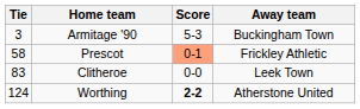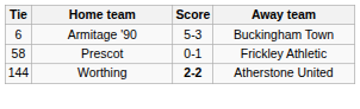Armitage '90 | Tie: 3 -> 6
Prescot | Score: lightsalmon background -> no background
- row: 83 | Clitheroe | 0-0 | Leek Town
Worthing | Tie: 124 -> 144
